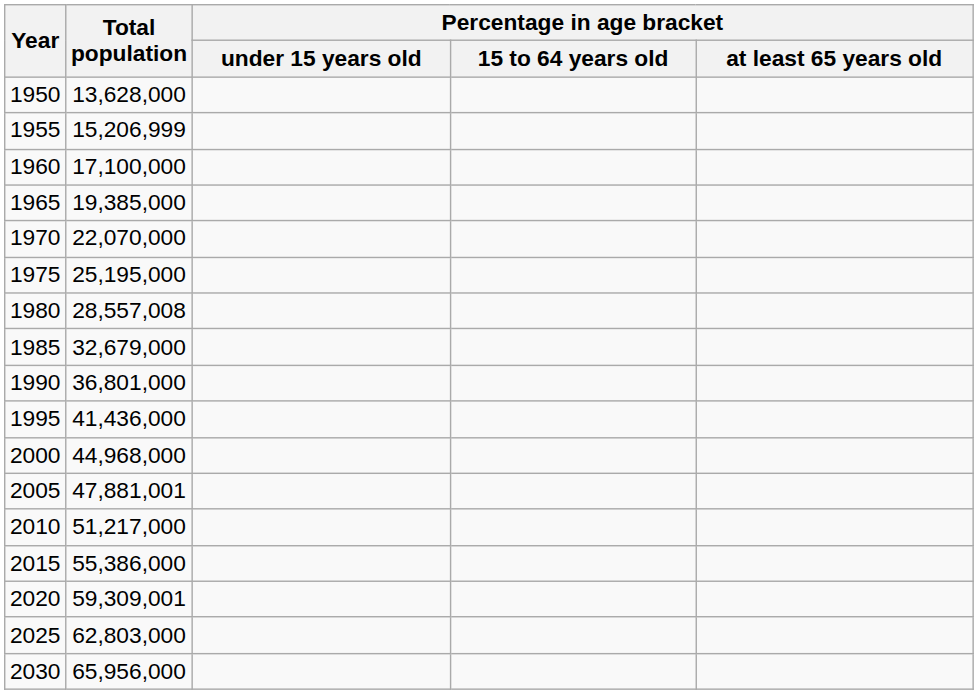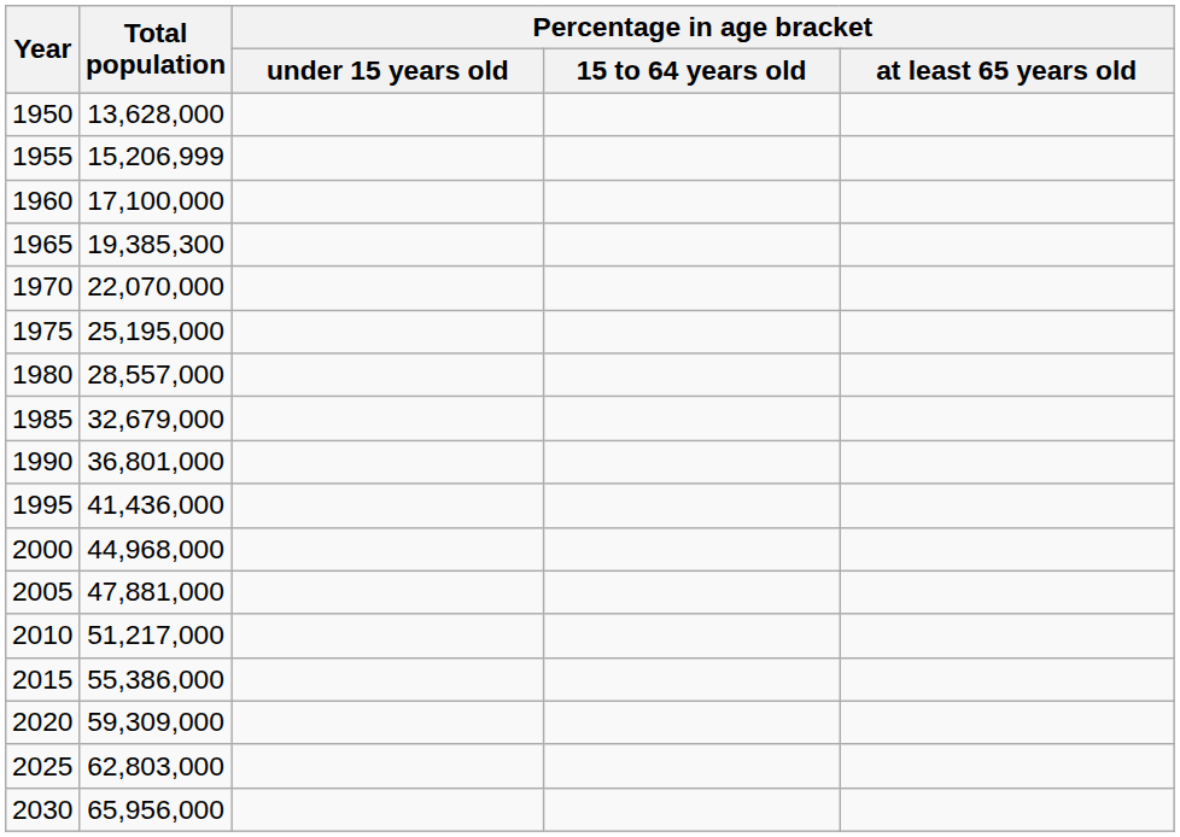1965 | Total population: 19,385,000 -> 19,385,300
1980 | Total population: 28,557,008 -> 28,557,000
2005 | Total population: 47,881,001 -> 47,881,000
2020 | Total population: 59,309,001 -> 59,309,000
